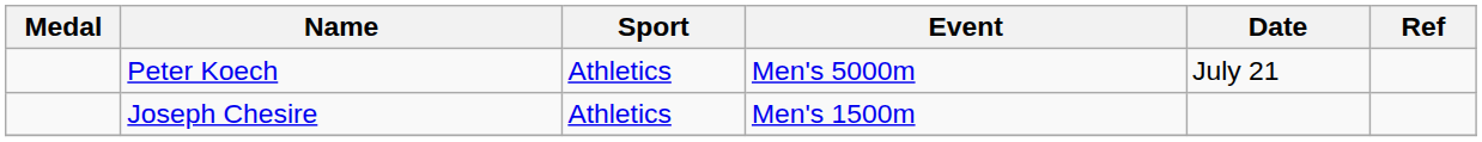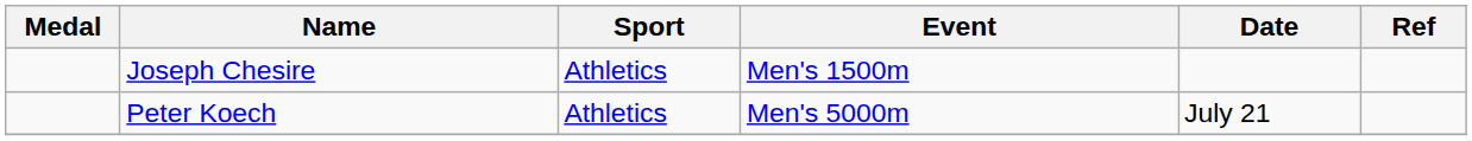rows swapped: Joseph Chesire <-> Peter Koech
